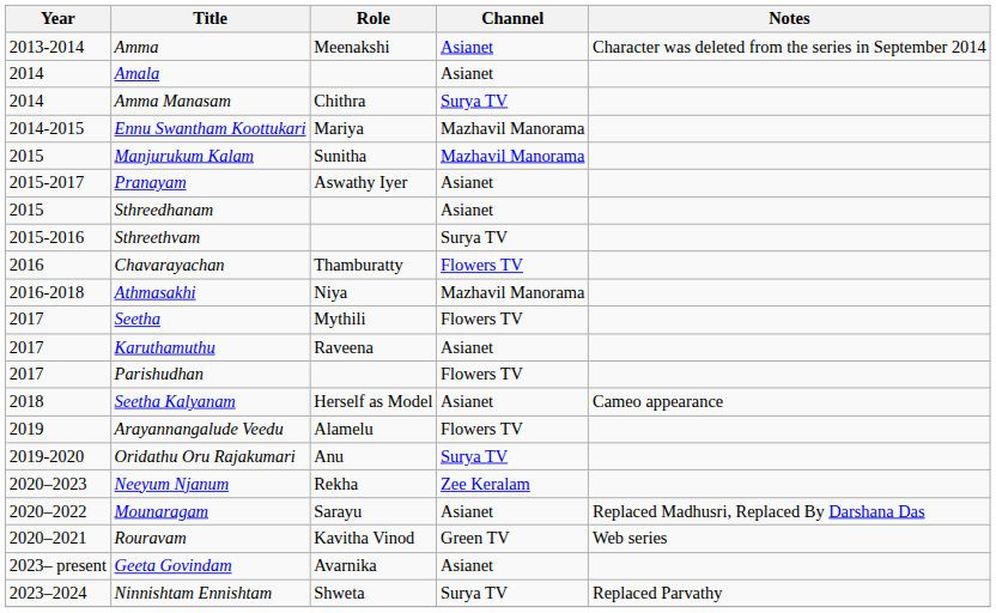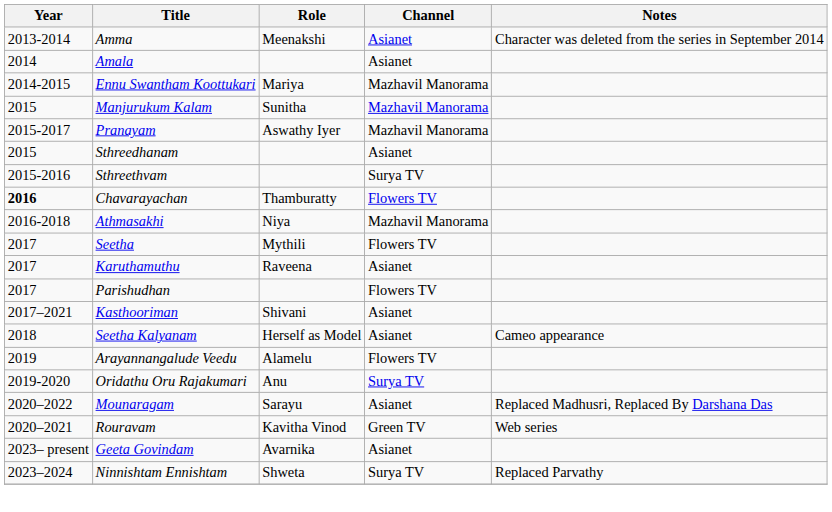- row: 2014 | Amma Manasam | Chithra | Surya TV
Pranayam | Channel: Asianet -> Mazhavil Manorama
Chavarayachan | Year: normal -> bold
+ row: 2017–2021 | Kasthooriman | Shivani | Asianet
- row: 2020–2023 | Neeyum Njanum | Rekha | Zee Keralam
